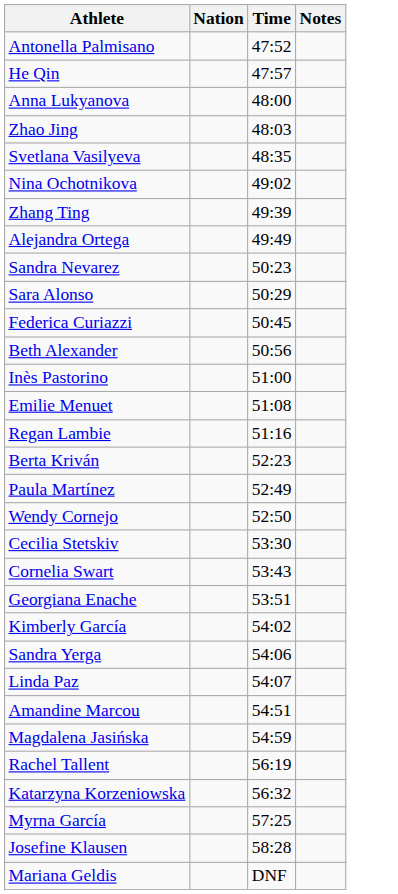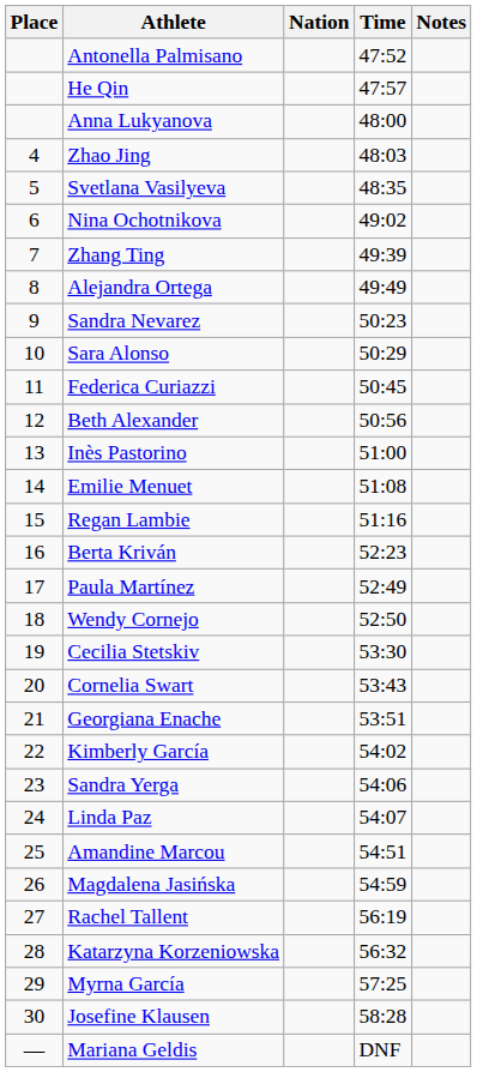+ column: Place | 4 | 5 | 6 | 7 | 8 | 9 | 10 | 11 | 12 | 13 | 14 | 15 | 16 | 17 | 18 | 19 | 20 | 21 | 22 | 23 | 24 | 25 | 26 | 27 | 28 | 29 | 30 | —
